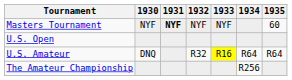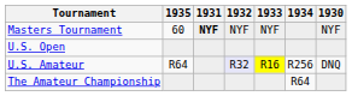columns swapped: 1930 <-> 1935
U.S. Amateur | 1932: no background -> lavender background
U.S. Amateur | 1934: R64 -> R256
The Amateur Championship | 1934: R256 -> R64
